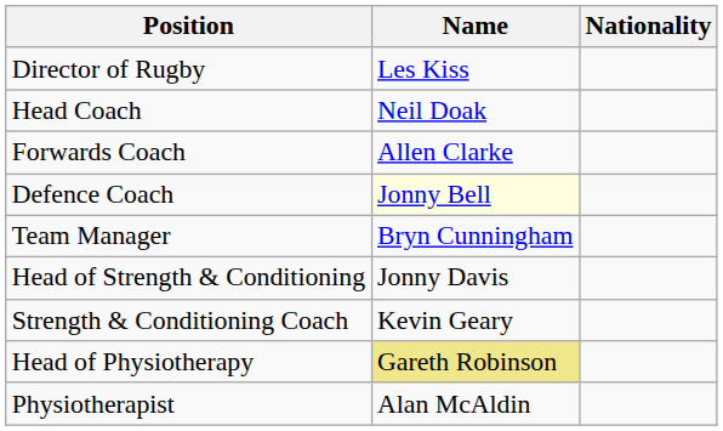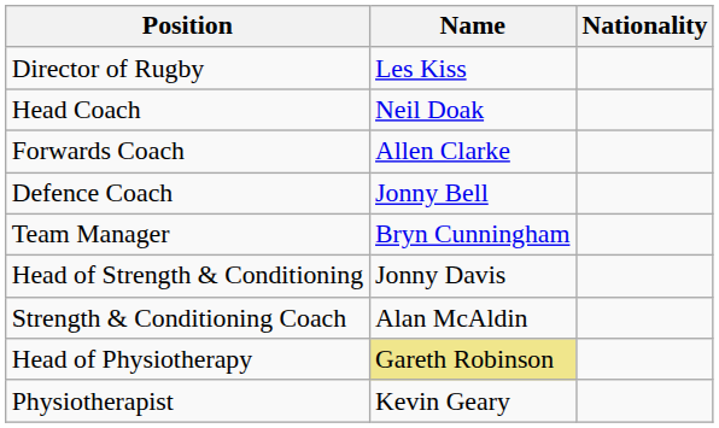Defence Coach | Name: lightyellow background -> no background
Strength & Conditioning Coach | Name: Kevin Geary -> Alan McAldin
Physiotherapist | Name: Alan McAldin -> Kevin Geary
